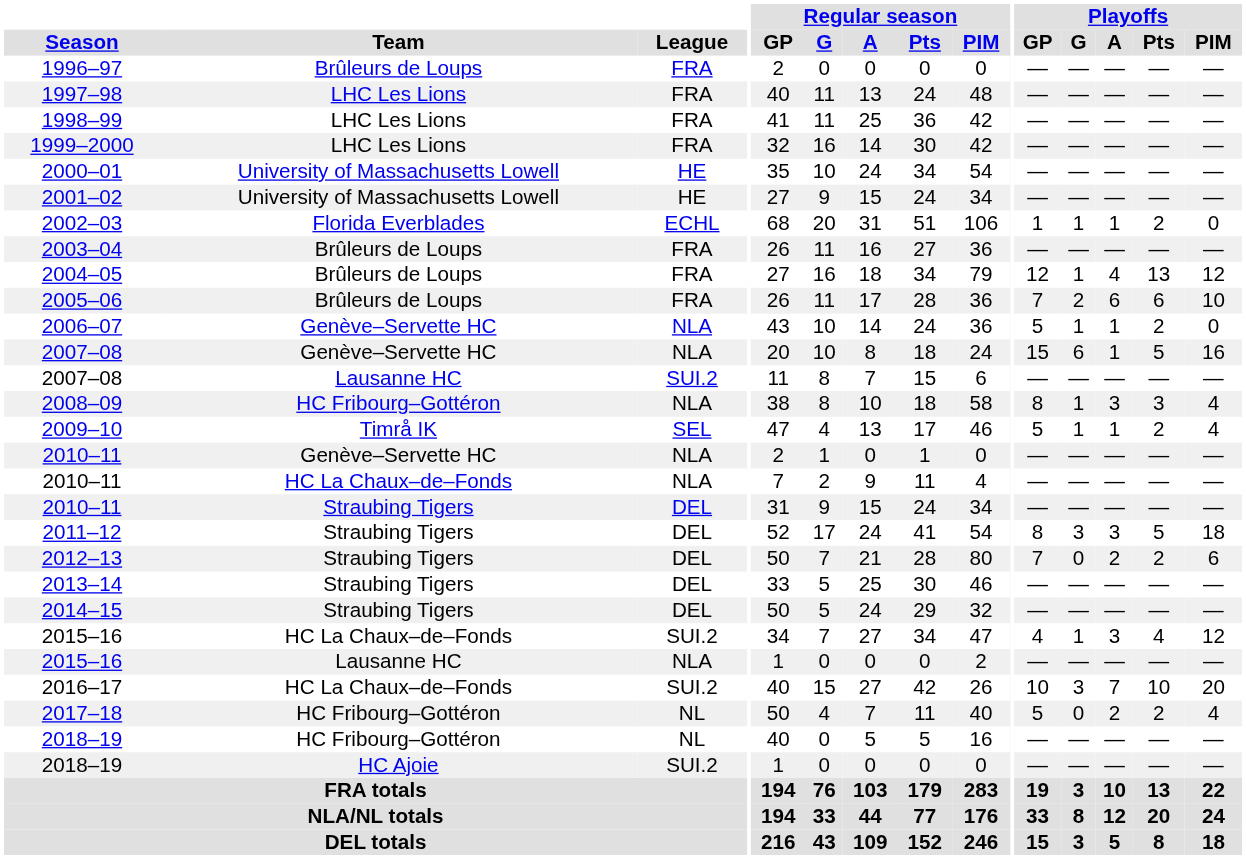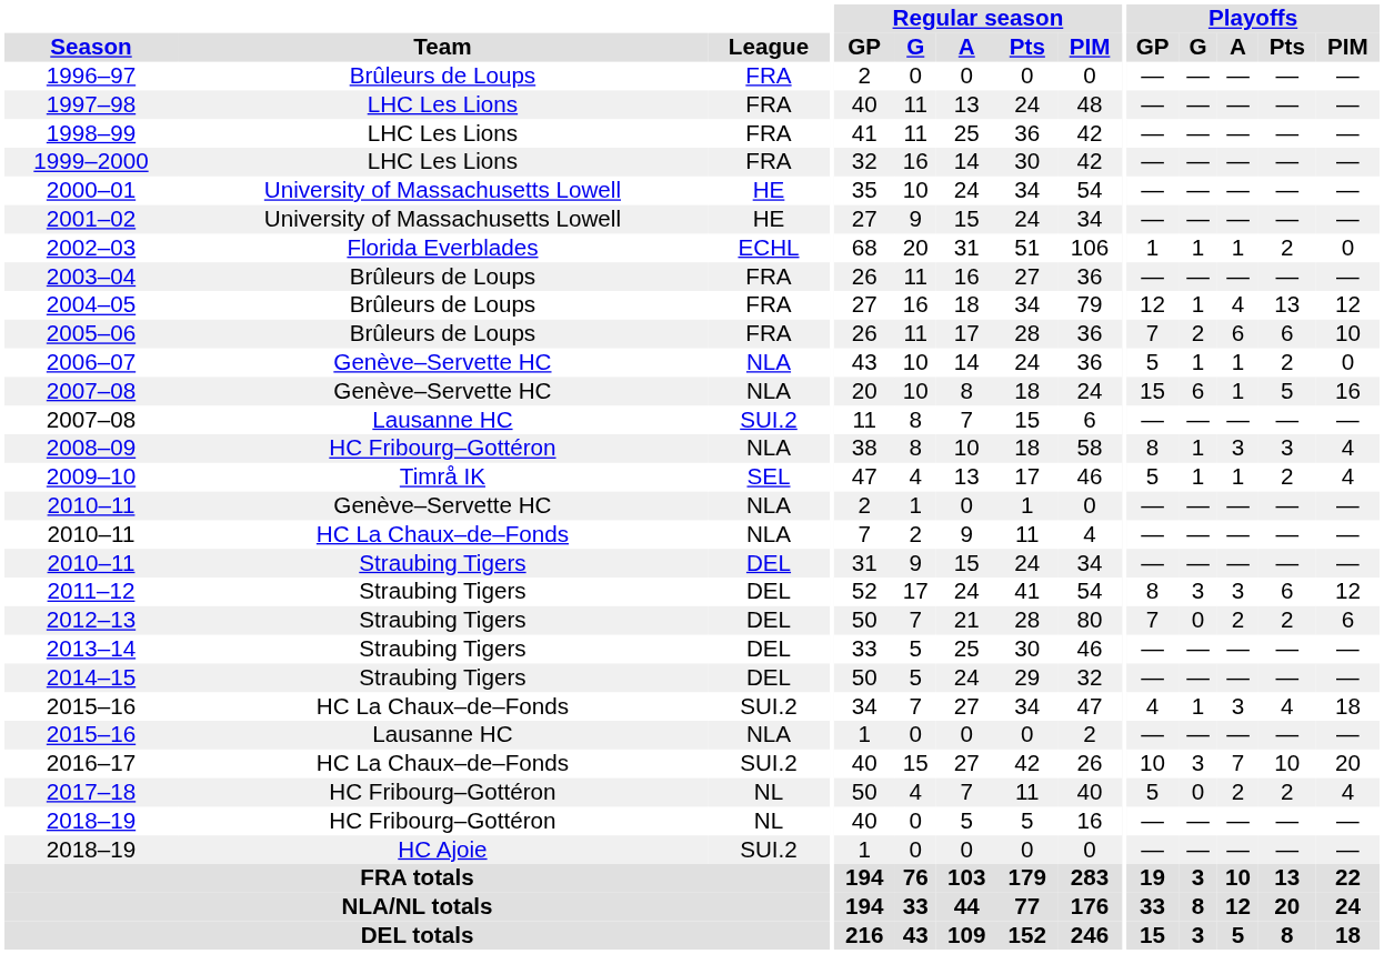2011–12 | Playoffs / Pts: 5 -> 6
2011–12 | Playoffs / PIM: 18 -> 12
2015–16 / HC La Chaux–de–Fonds | Playoffs / PIM: 12 -> 18
